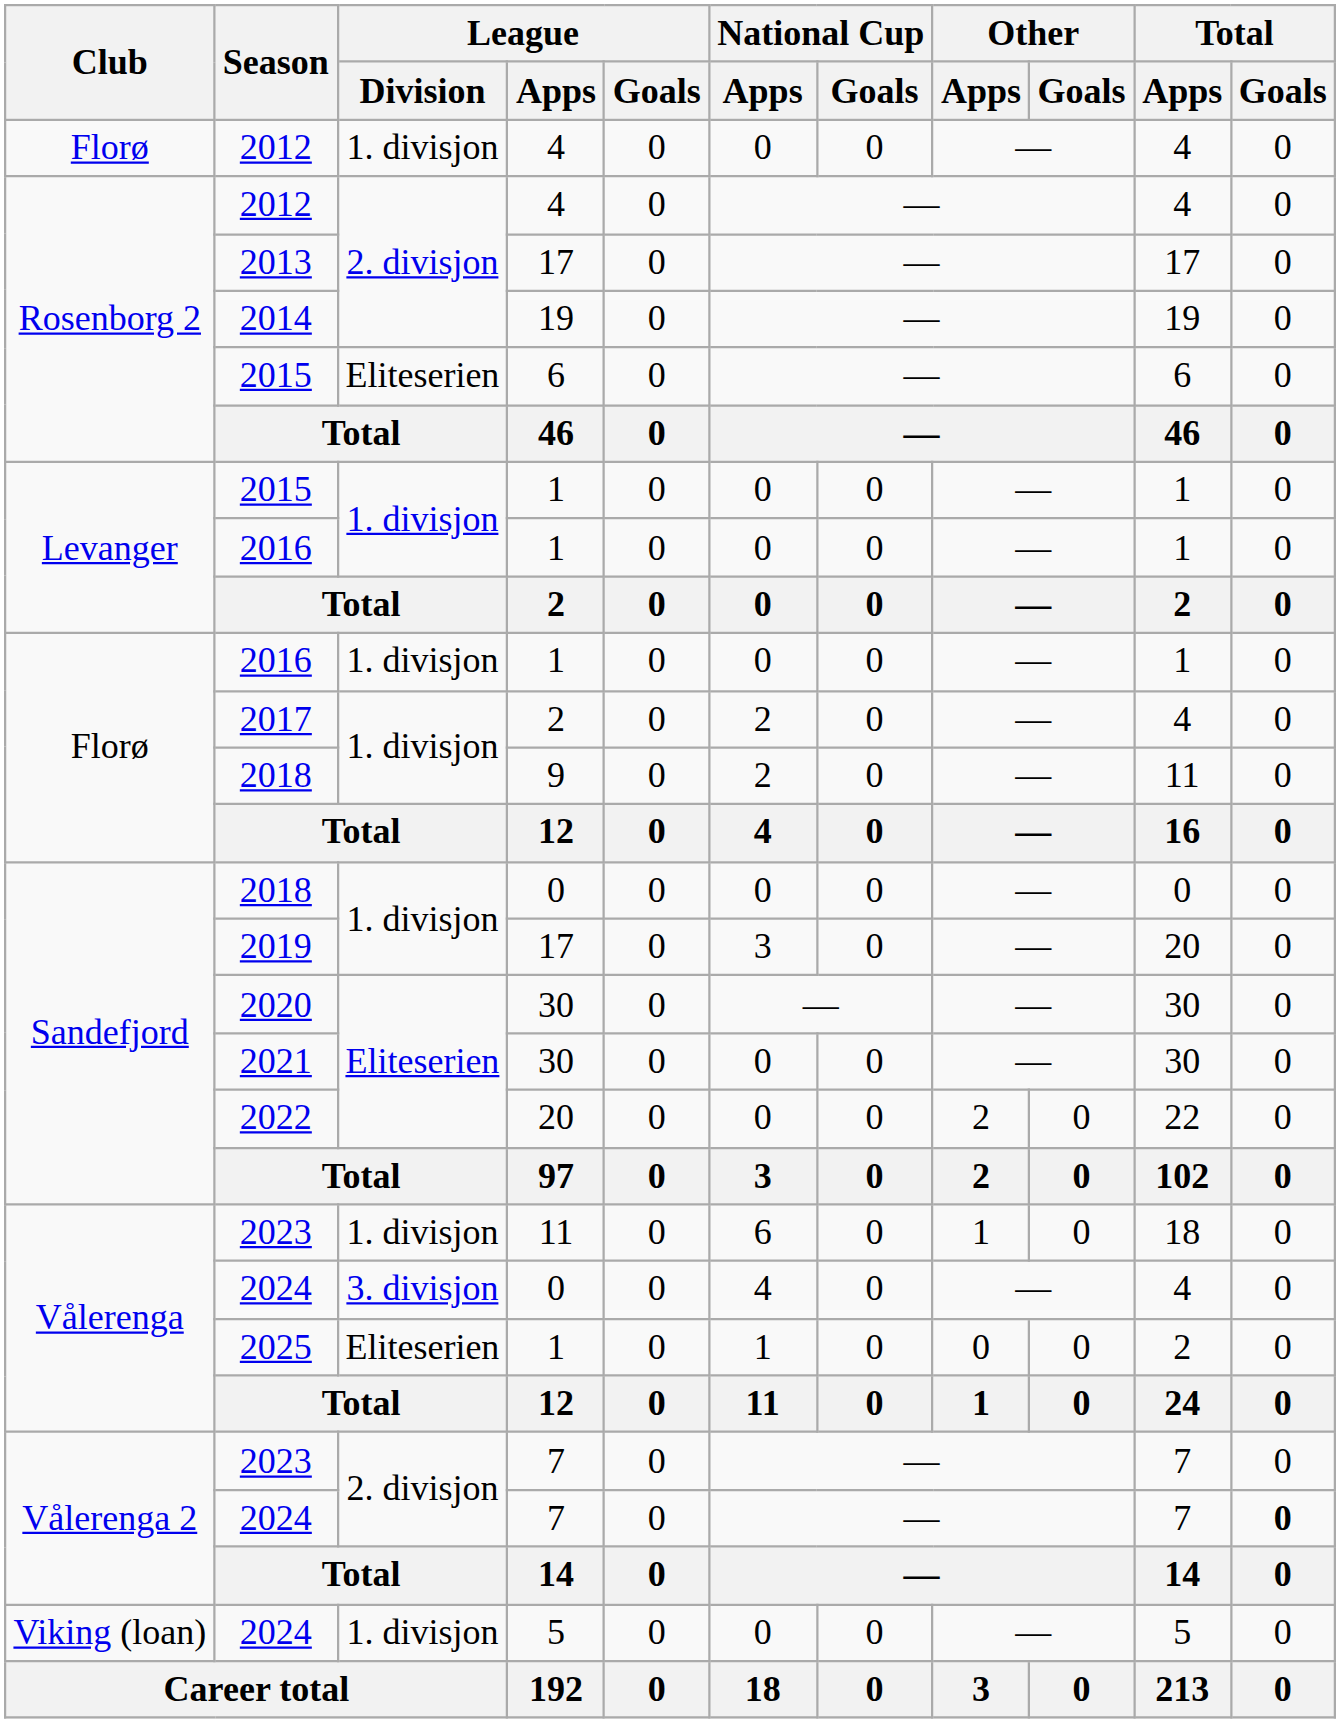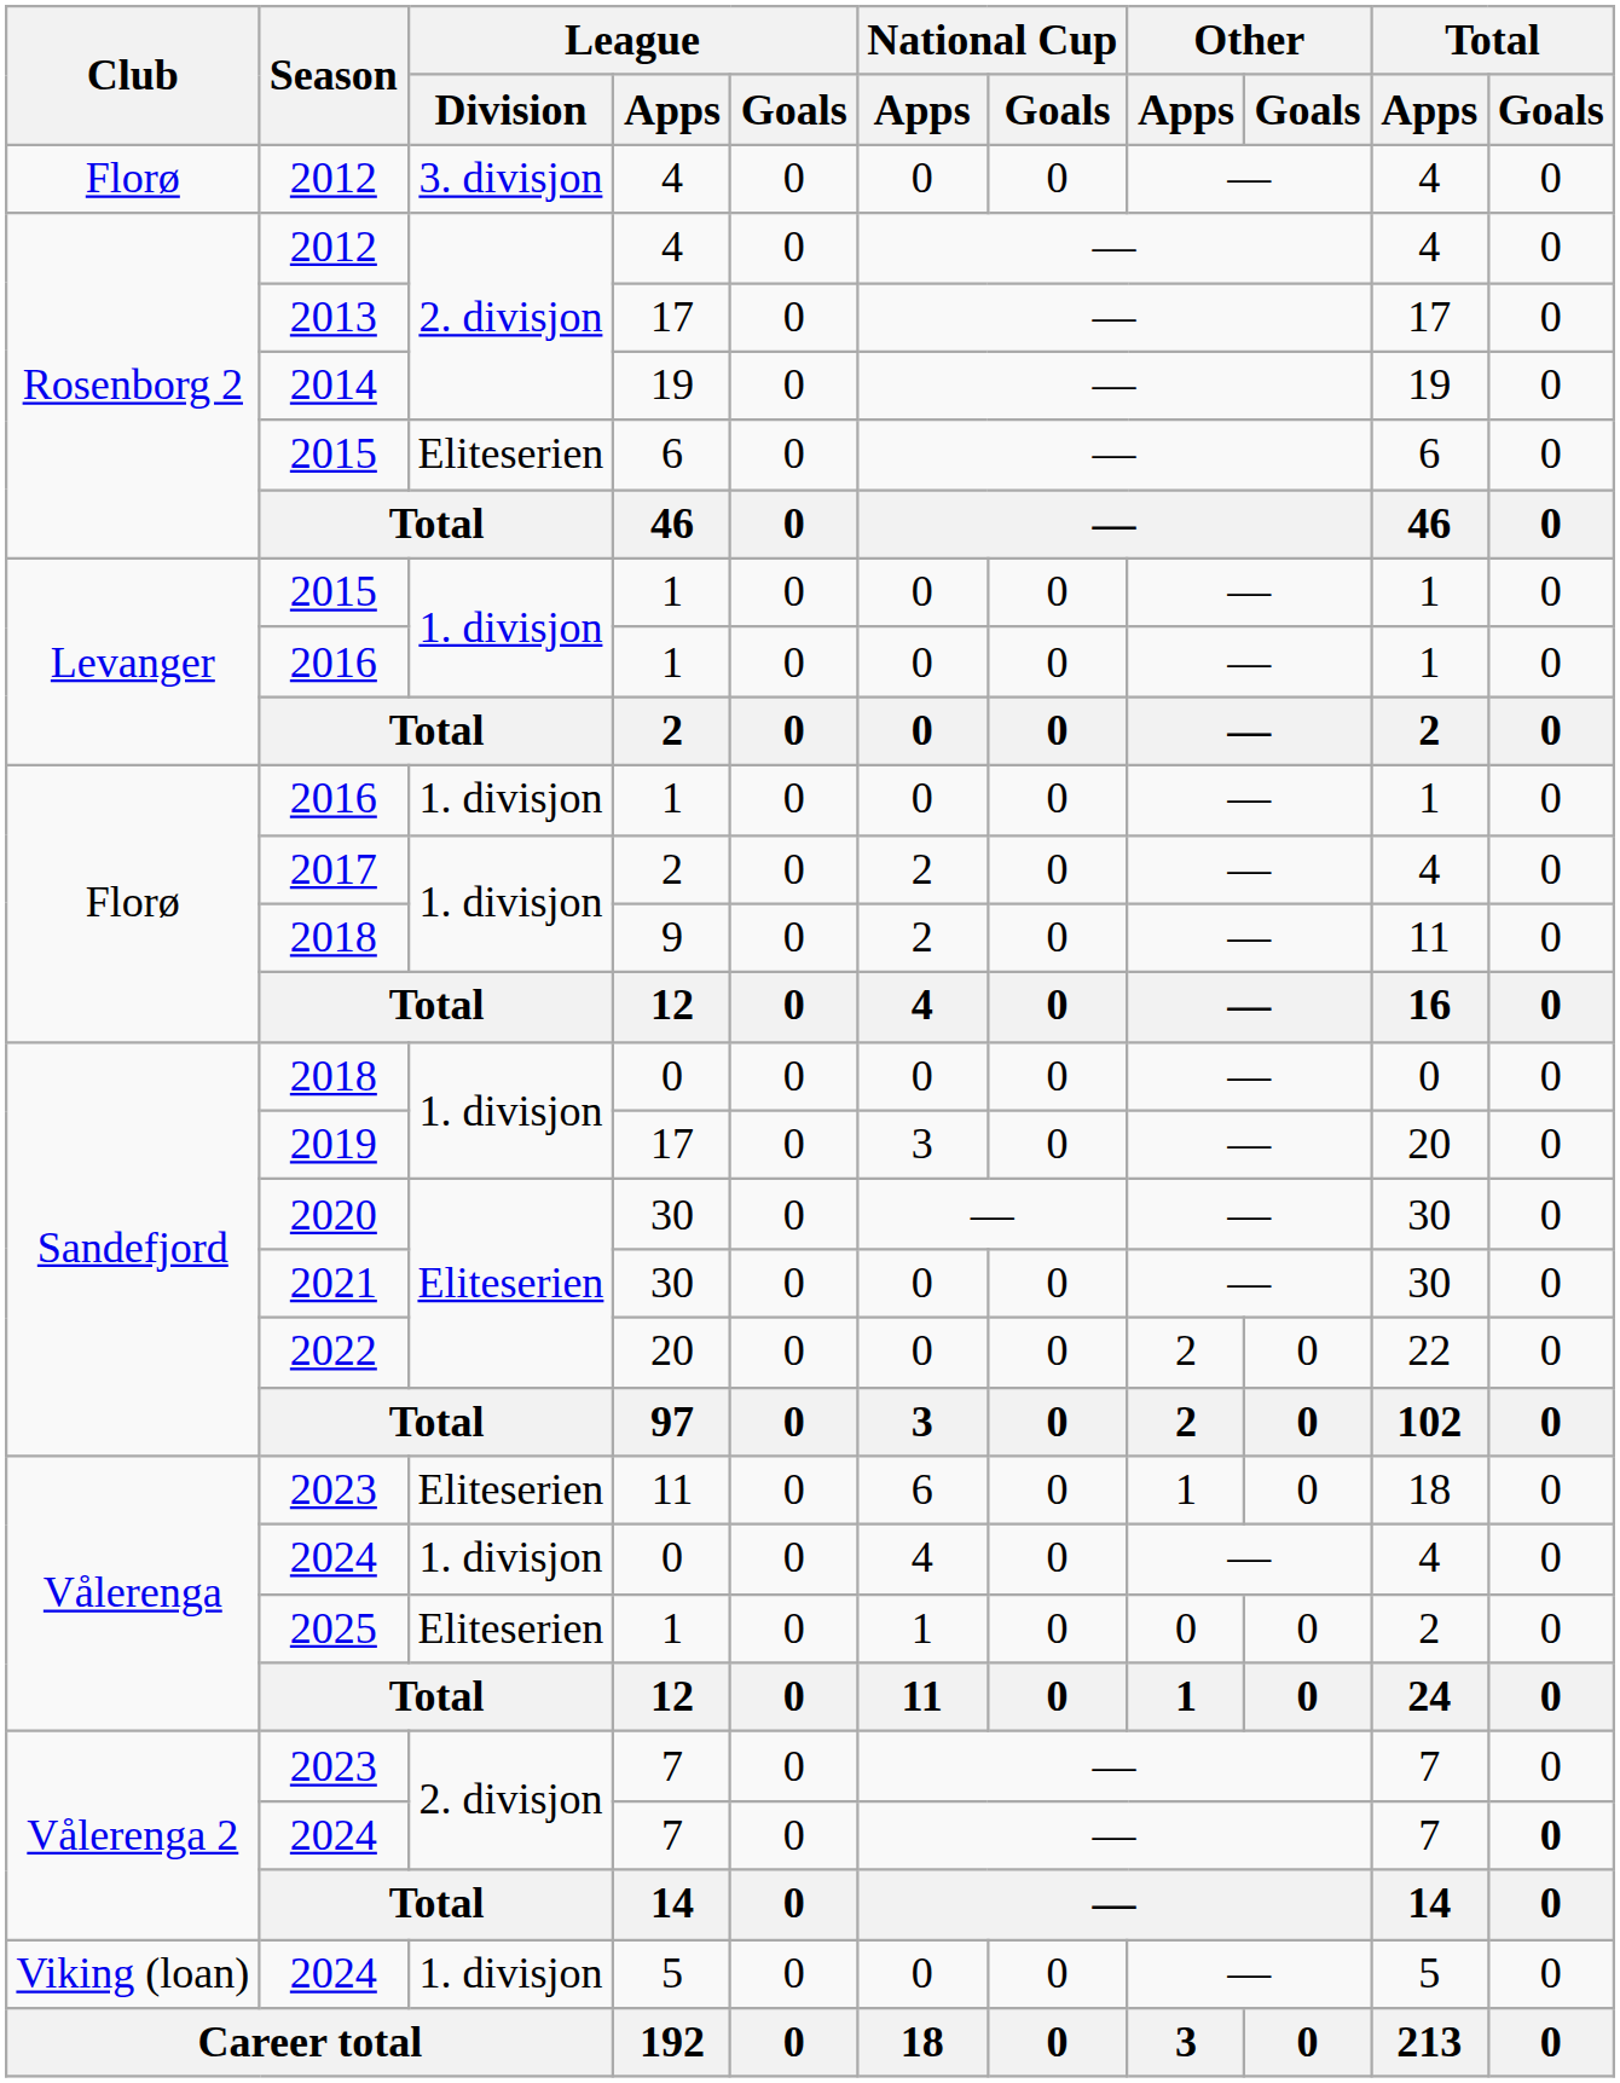Florø / 2012 | League / Division: 1. divisjon -> 3. divisjon
Vålerenga / 2023 | League / Division: 1. divisjon -> Eliteserien
Vålerenga / 2024 | League / Division: 3. divisjon -> 1. divisjon
